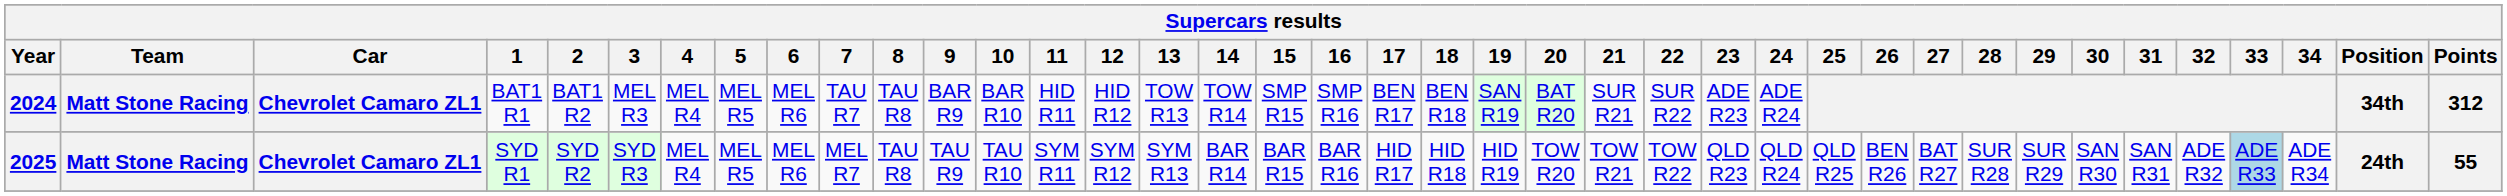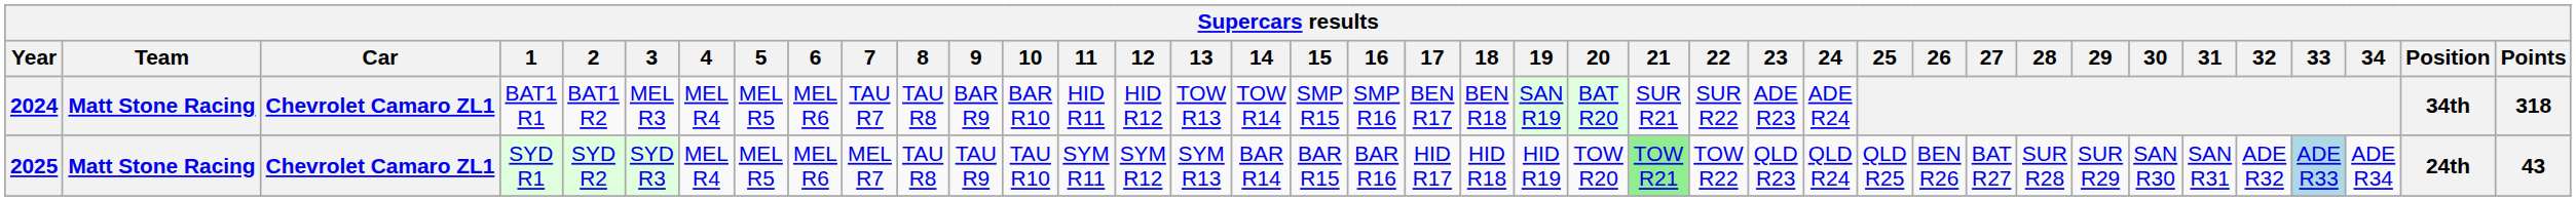2024 | Points: 312 -> 318
2025 | 21: no background -> lightgreen background
2025 | Points: 55 -> 43
